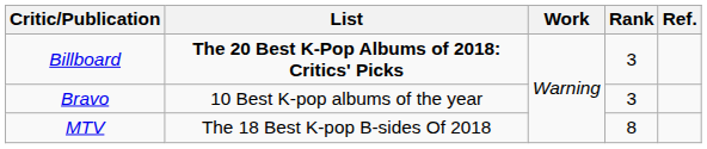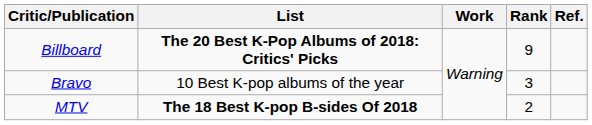Billboard | Rank: 3 -> 9
MTV | List: normal -> bold
MTV | Rank: 8 -> 2
